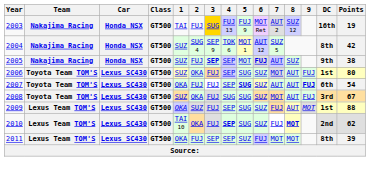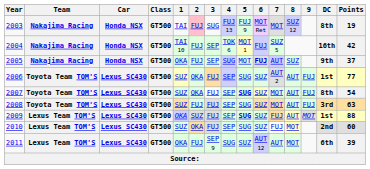2003 | 2: no background -> pink background
2003 | 3: gold background -> no background
2003 | 7: AUT 2 -> MOT
2003 | DC: 16th -> 8th
2004 | 1: SUZ -> TAI 10
2004 | 2: SUG 4 -> FUJ
2004 | 3: SEP 9 -> SEP
2004 | 6: AUT 12 -> FUJ
2004 | DC: 8th -> 16th
2005 | 1: SUZ -> OKA
2005 | 3: bold -> normal
2005 | 4: SEP -> SUG
2005 | Points: 38 -> 37
2006 | 7: MOT -> AUT 2
2006 | Points: 80 -> 77
2007 | 1: OKA -> SUZ
2007 | 2: FUJ -> OKA
2007 | 7: AUT -> MOT
2007 | 9: bold -> normal
2007 | DC: 6th -> 8th
2008 | 2: OKA -> FUJ
2008 | 4: SUG -> SEP
2008 | Points: 67 -> 63
2009 | 5: normal -> bold
2010 | 1: TAI 10 -> SUZ
2010 | 4: bold -> normal
2010 | 8: bold -> normal
2010 | Points: 62 -> 60
2011 | 3: SEP -> SEP 9
2011 | 4: SEP -> SUG
2011 | 6: FUJ -> AUT 12
2011 | 7: MOT -> AUT
2011 | DC: 8th -> 6th
